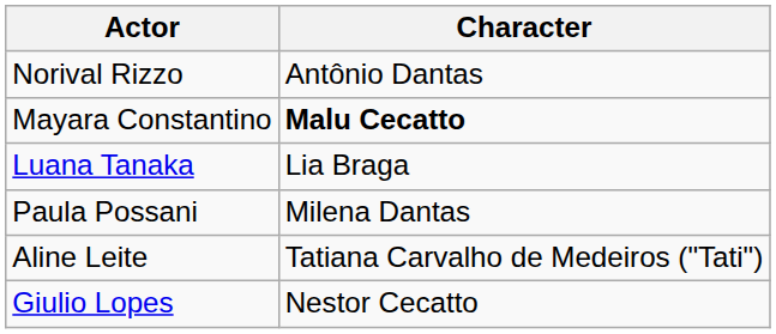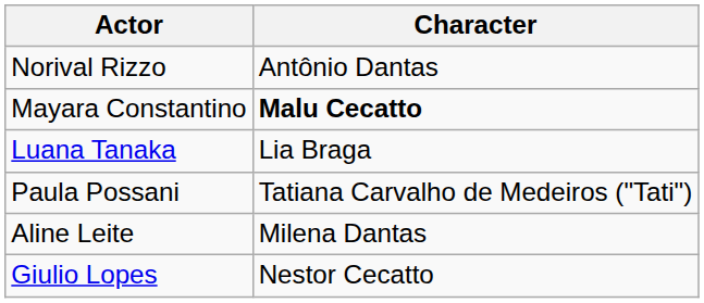Paula Possani | Character: Milena Dantas -> Tatiana Carvalho de Medeiros ("Tati")
Aline Leite | Character: Tatiana Carvalho de Medeiros ("Tati") -> Milena Dantas
